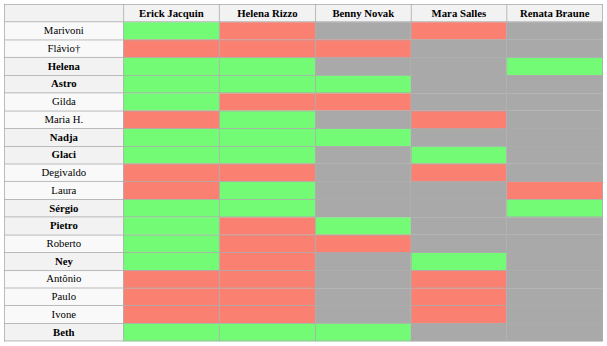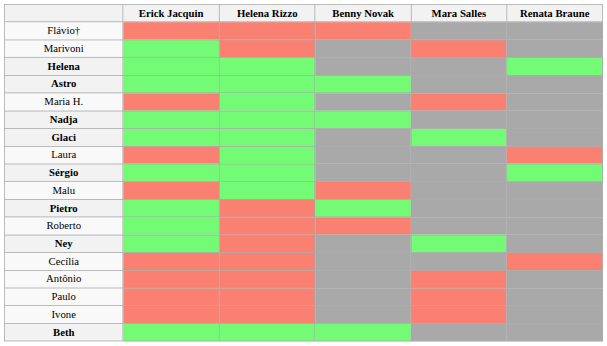rows swapped: Flávio† <-> Marivoni
- row: Gilda
- row: Degivaldo
+ row: Malu
+ row: Cecília
